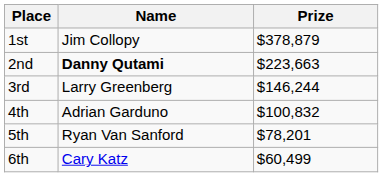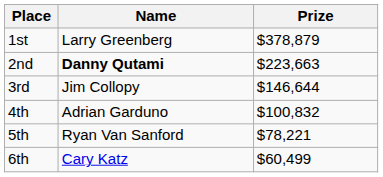1st | Name: Jim Collopy -> Larry Greenberg
3rd | Name: Larry Greenberg -> Jim Collopy
3rd | Prize: $146,244 -> $146,644
5th | Prize: $78,201 -> $78,221
